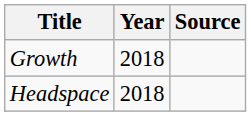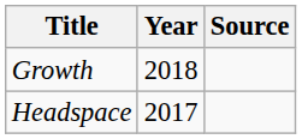Headspace | Year: 2018 -> 2017
